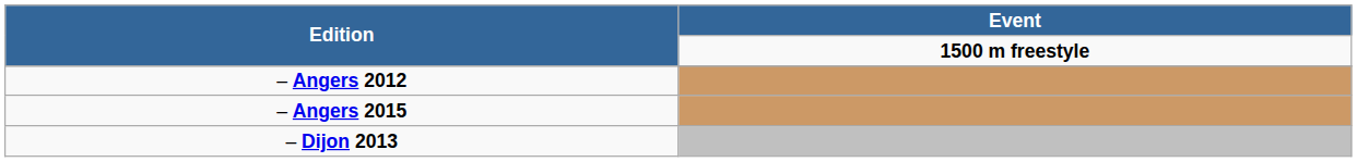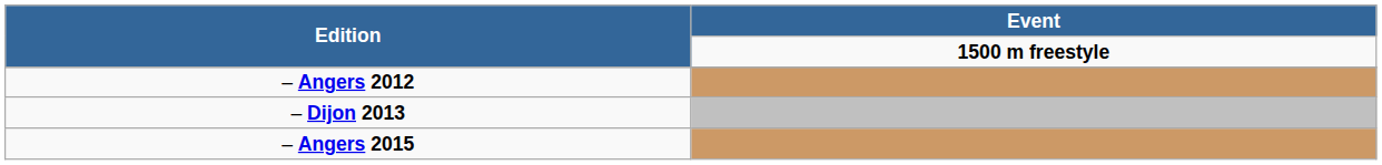rows swapped: – Dijon 2013 <-> – Angers 2015
